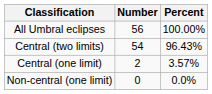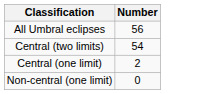- column: Percent | 100.00% | 96.43% | 3.57% | 0.0%
